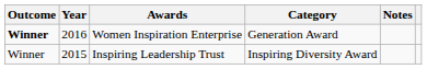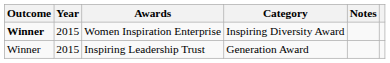Women Inspiration Enterprise | Year: 2016 -> 2015
Women Inspiration Enterprise | Category: Generation Award -> Inspiring Diversity Award
Inspiring Leadership Trust | Category: Inspiring Diversity Award -> Generation Award
